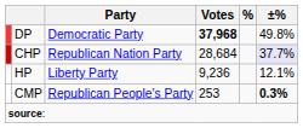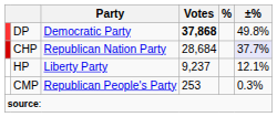DP | Votes: 37,968 -> 37,868
HP | Votes: 9,236 -> 9,237
CMP | ±%: bold -> normal
